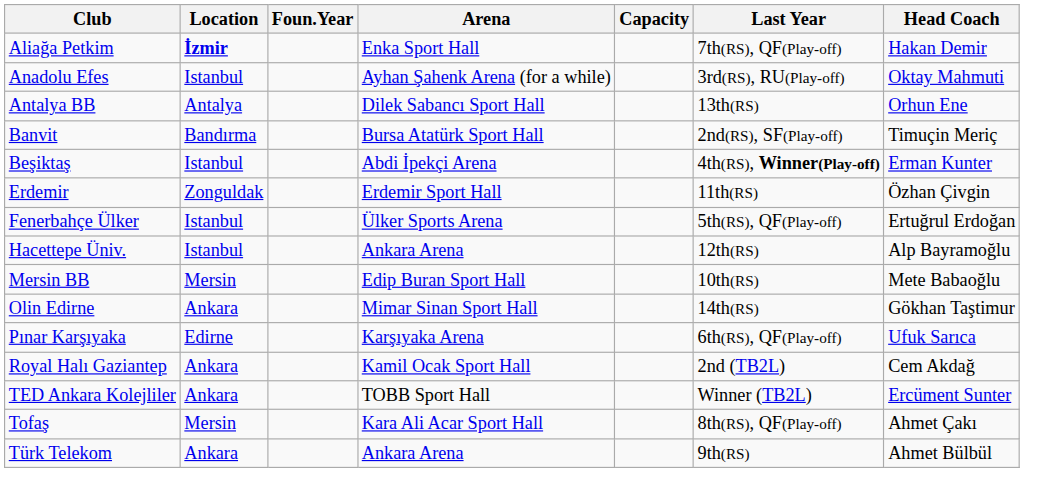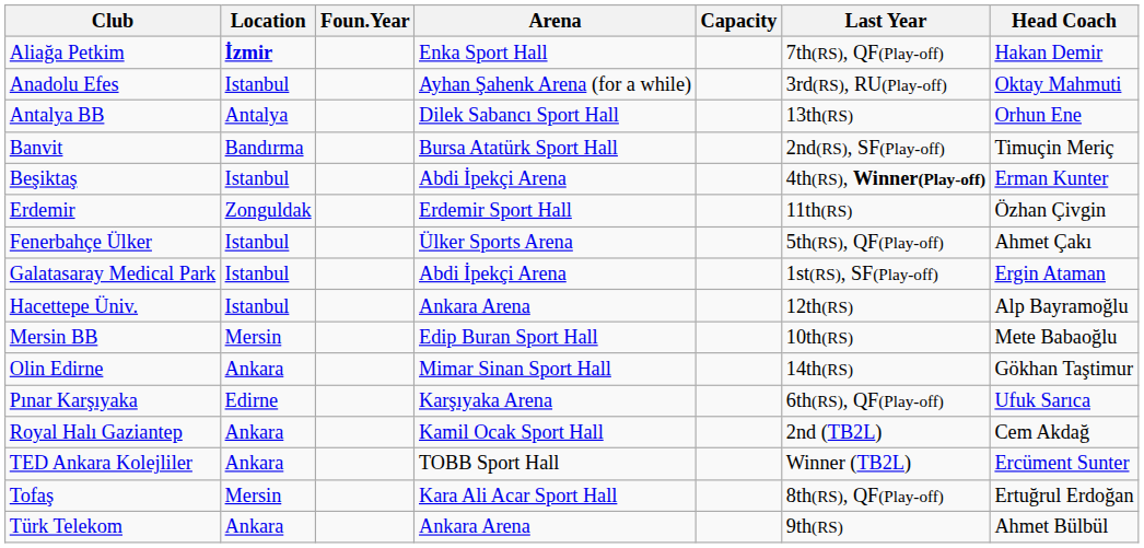Fenerbahçe Ülker | Head Coach: Ertuğrul Erdoğan -> Ahmet Çakı
+ row: Galatasaray Medical Park | Istanbul | Abdi İpekçi Arena | 1st(RS), SF(Play-off) | Ergin Ataman
Tofaş | Head Coach: Ahmet Çakı -> Ertuğrul Erdoğan
